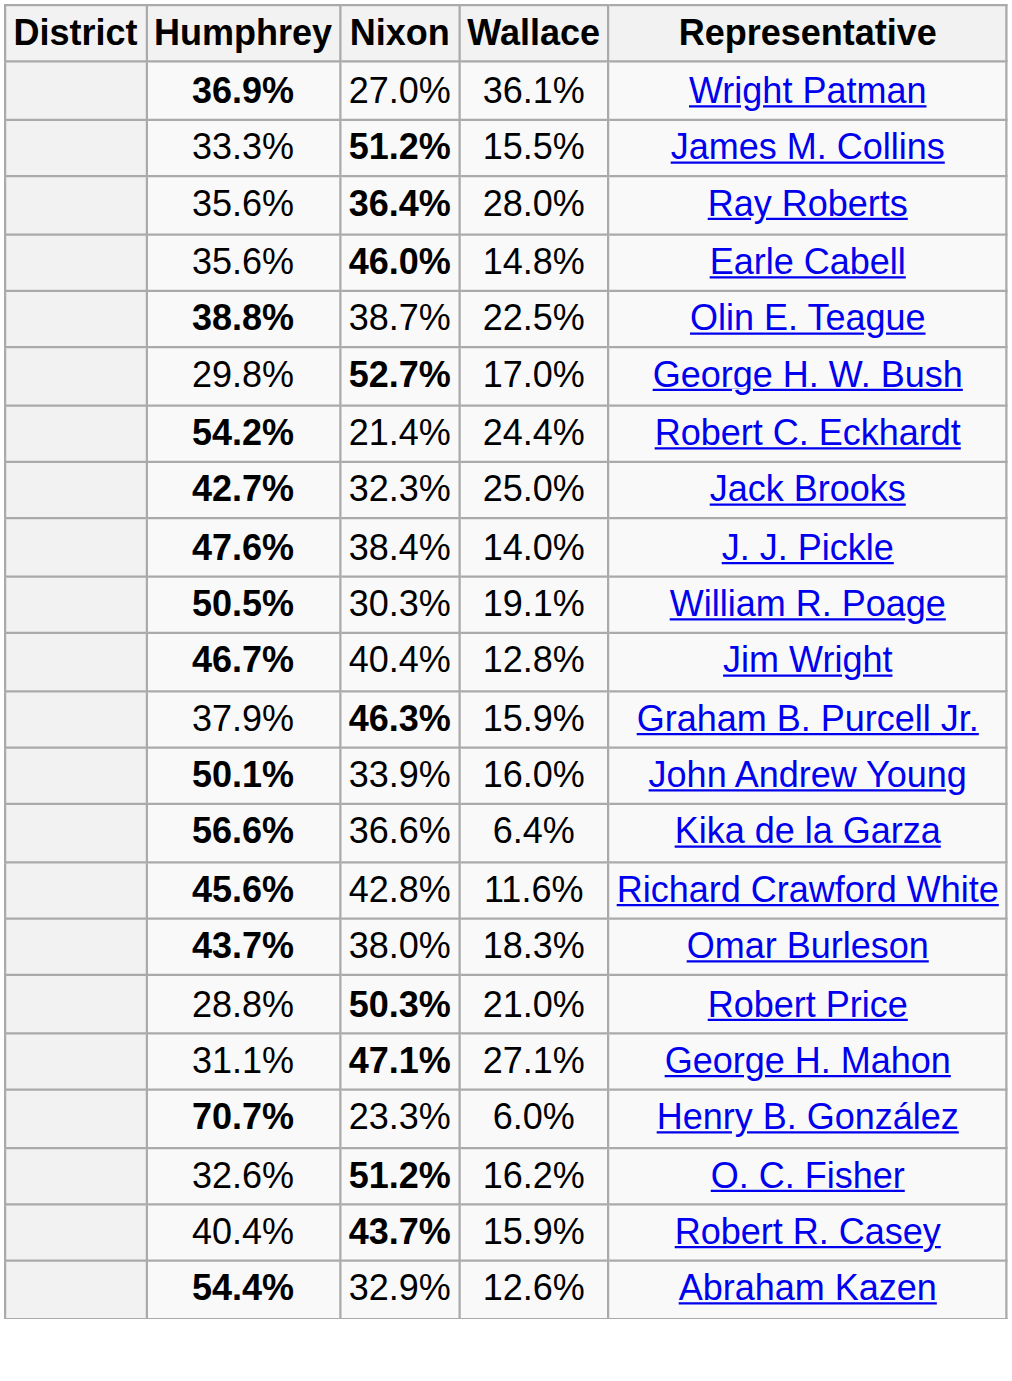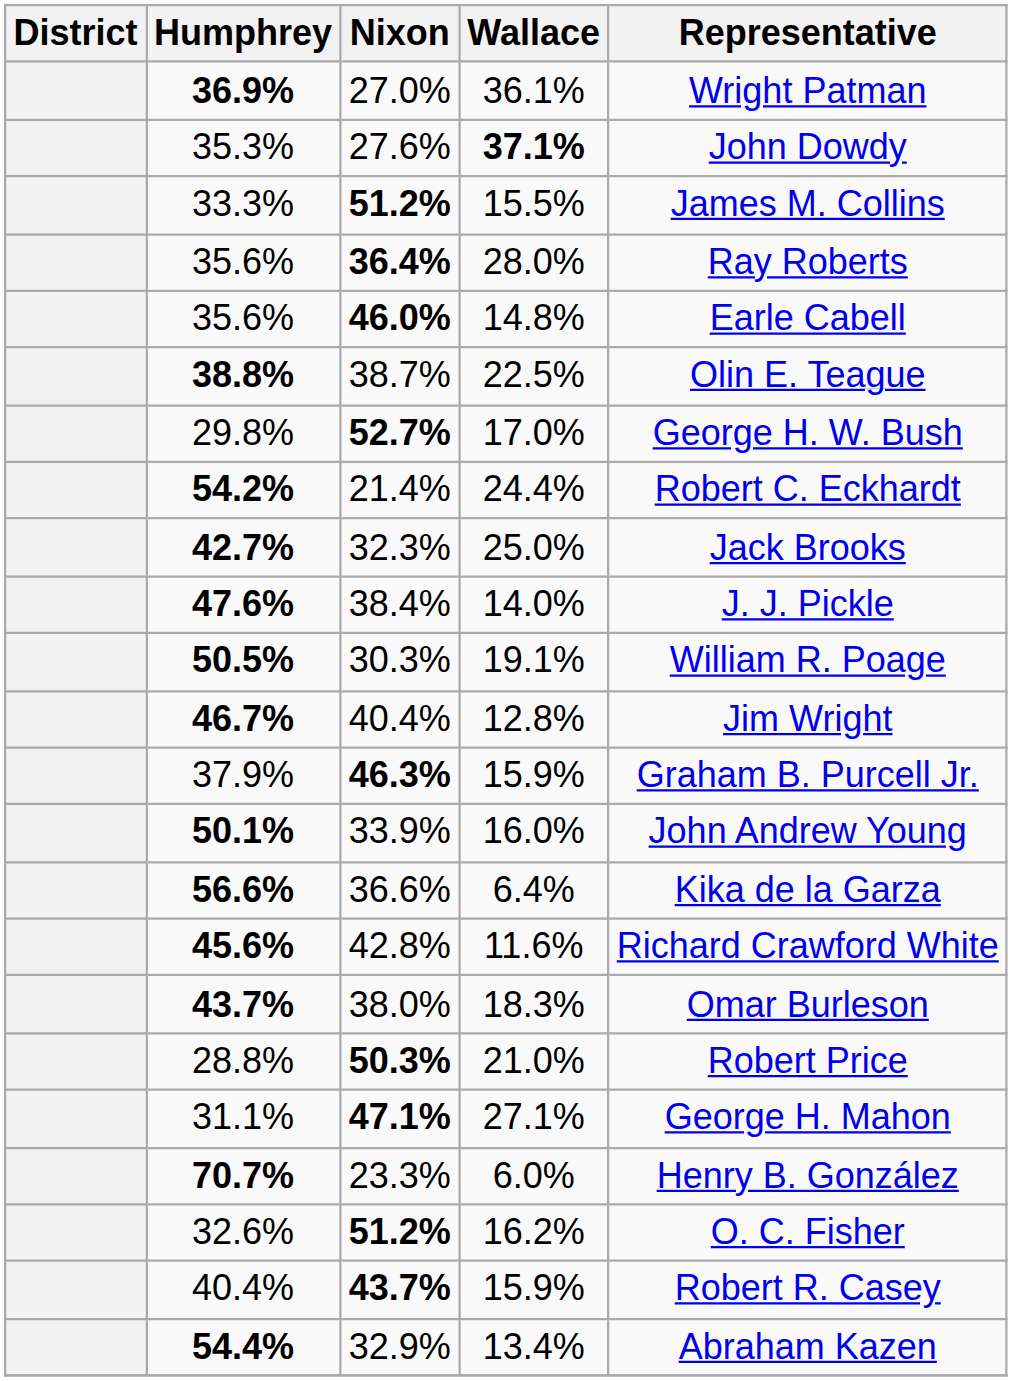+ row: 35.3% | 27.6% | 37.1% | John Dowdy
54.4% | Wallace: 12.6% -> 13.4%
